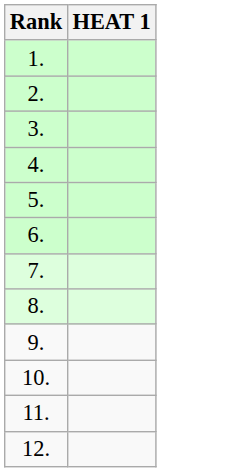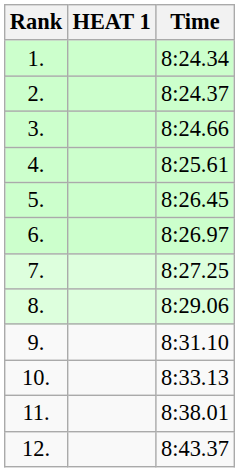+ column: Time | 8:24.34 | 8:24.37 | 8:24.66 | 8:25.61 | 8:26.45 | 8:26.97 | 8:27.25 | 8:29.06 | 8:31.10 | 8:33.13 | 8:38.01 | 8:43.37
